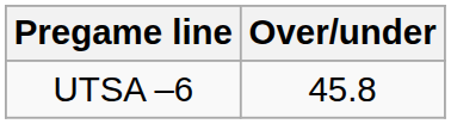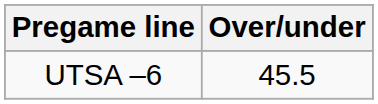UTSA –6 | Over/under: 45.8 -> 45.5
